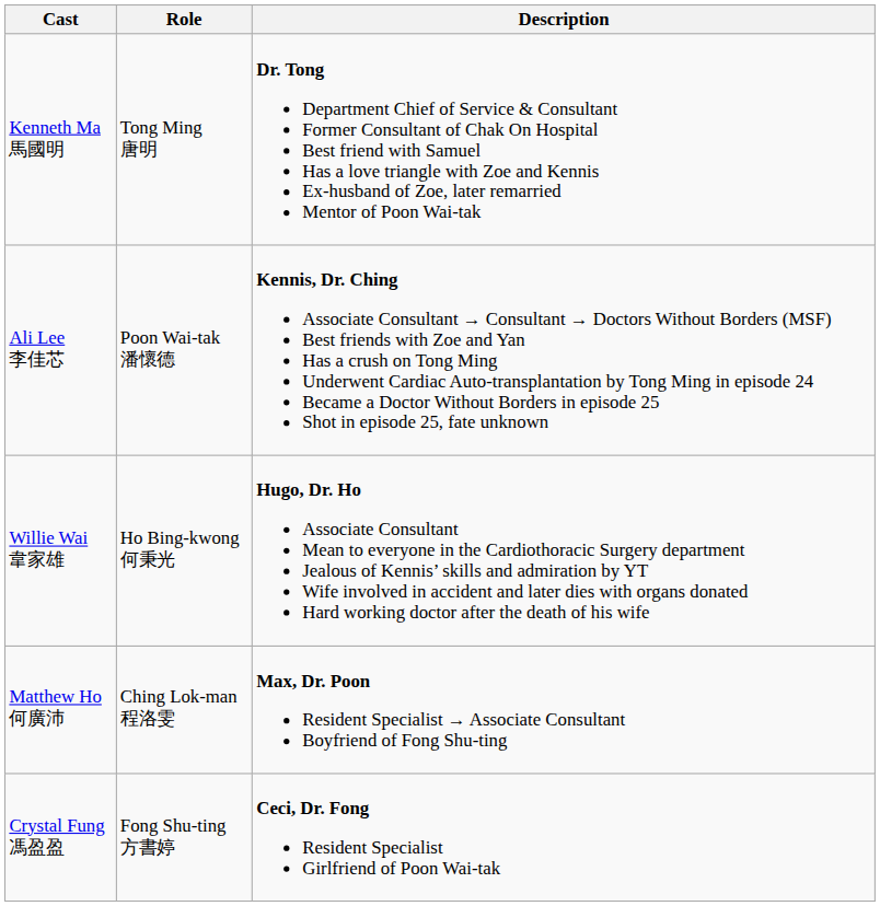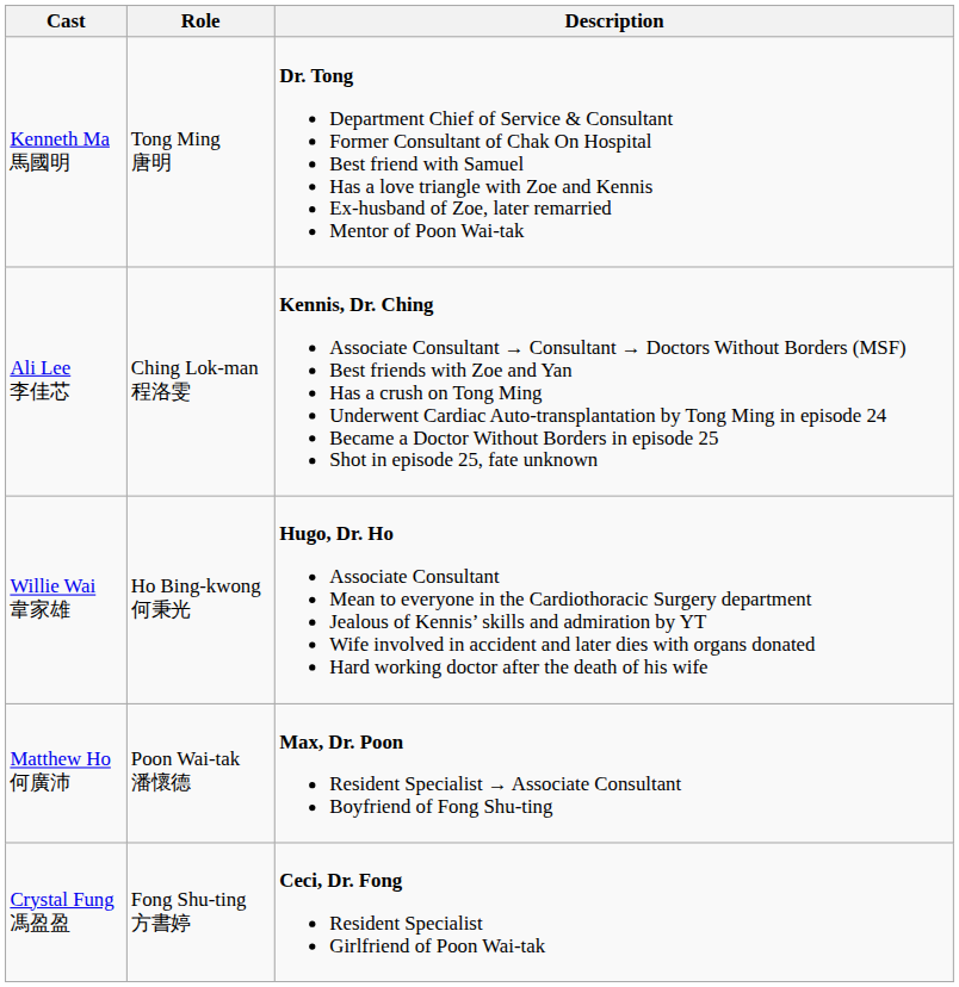Ali Lee 李佳芯 | Role: Poon Wai-tak 潘懷德 -> Ching Lok-man 程洛雯
Matthew Ho 何廣沛 | Role: Ching Lok-man 程洛雯 -> Poon Wai-tak 潘懷德
